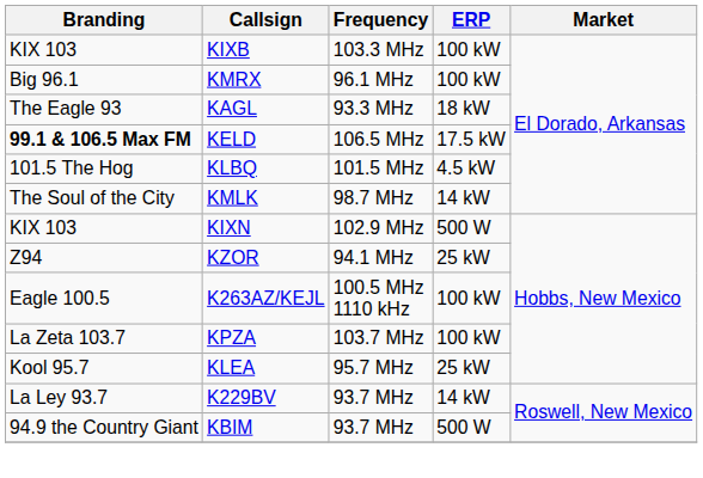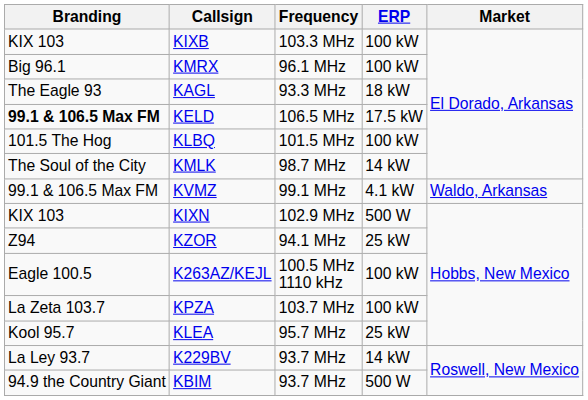KLBQ | ERP: 4.5 kW -> 100 kW
+ row: 99.1 & 106.5 Max FM | KVMZ | 99.1 MHz | 4.1 kW | Waldo, Arkansas
